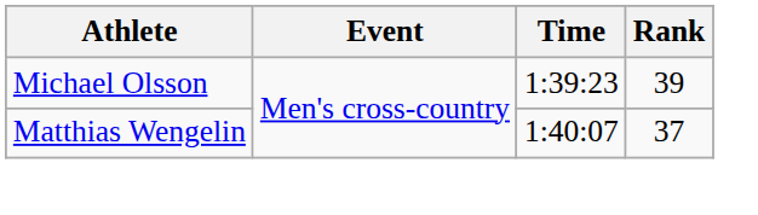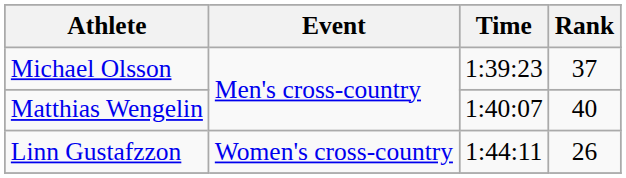Michael Olsson | Rank: 39 -> 37
Matthias Wengelin | Rank: 37 -> 40
+ row: Linn Gustafzzon | Women's cross-country | 1:44:11 | 26
